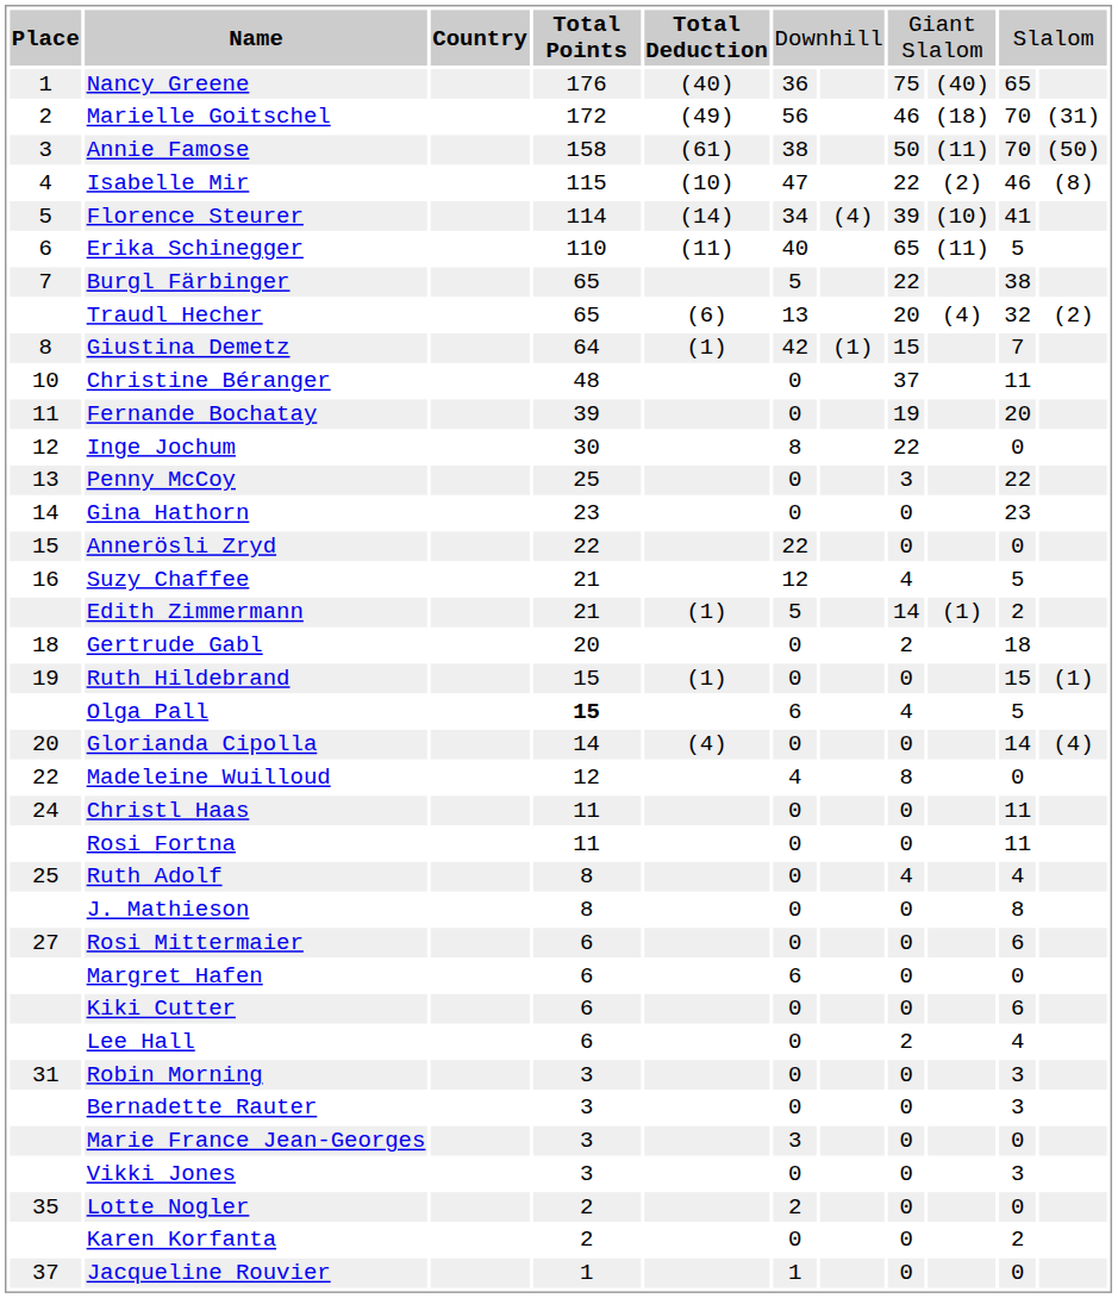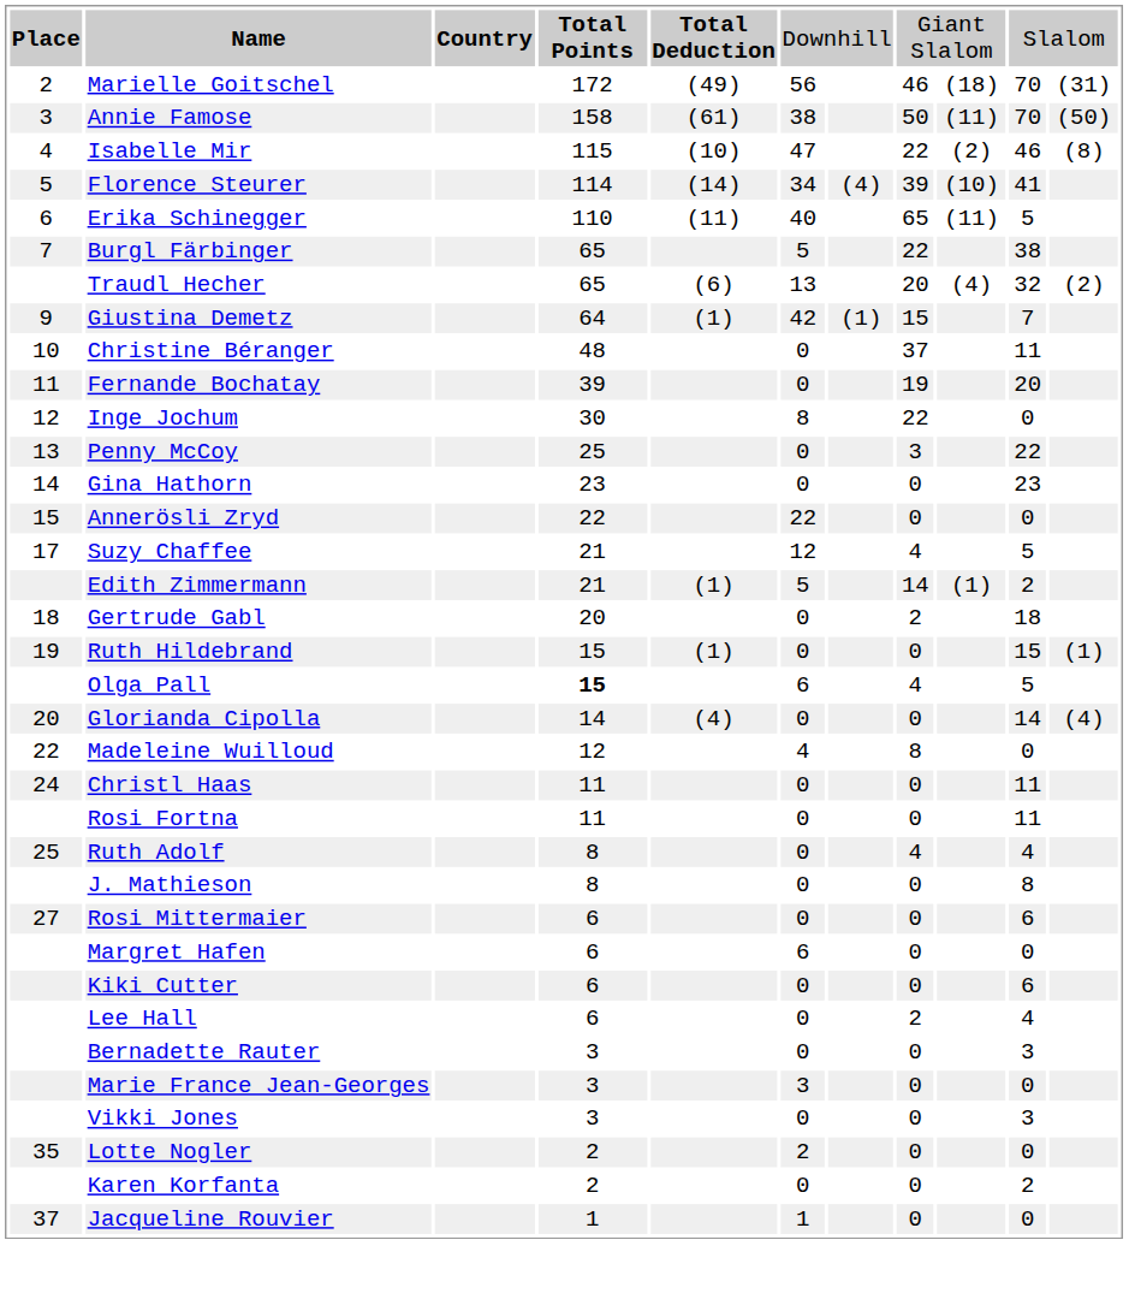- row: 1 | Nancy Greene | 176 | (40) | 36 | 75 | (40) | 65
Giustina Demetz | column 1: 8 -> 9
Suzy Chaffee | column 1: 16 -> 17
- row: 31 | Robin Morning | 3 | 0 | 0 | 3
